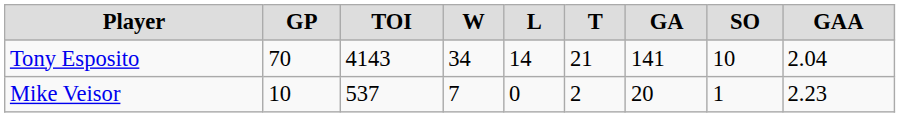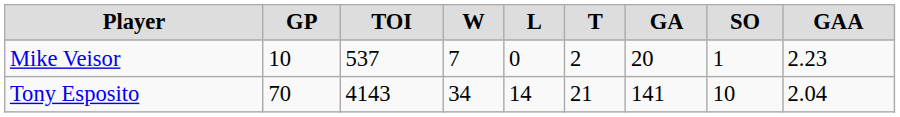rows swapped: Tony Esposito <-> Mike Veisor
